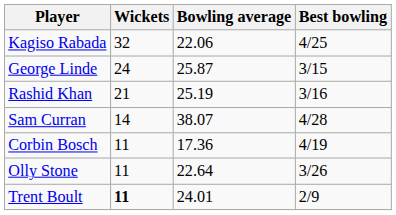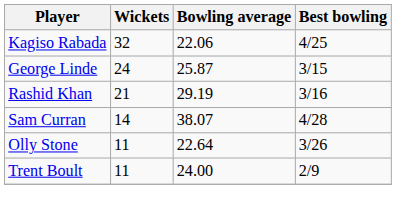Rashid Khan | Bowling average: 25.19 -> 29.19
- row: Corbin Bosch | 11 | 17.36 | 4/19
Trent Boult | Wickets: bold -> normal
Trent Boult | Bowling average: 24.01 -> 24.00
